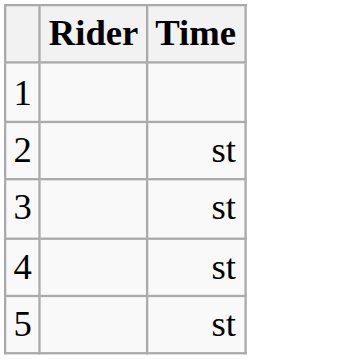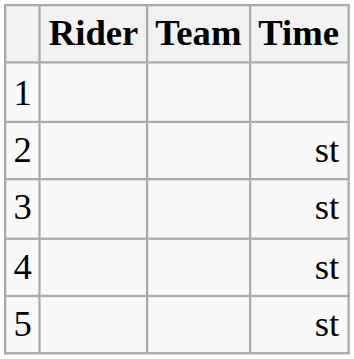+ column: Team
